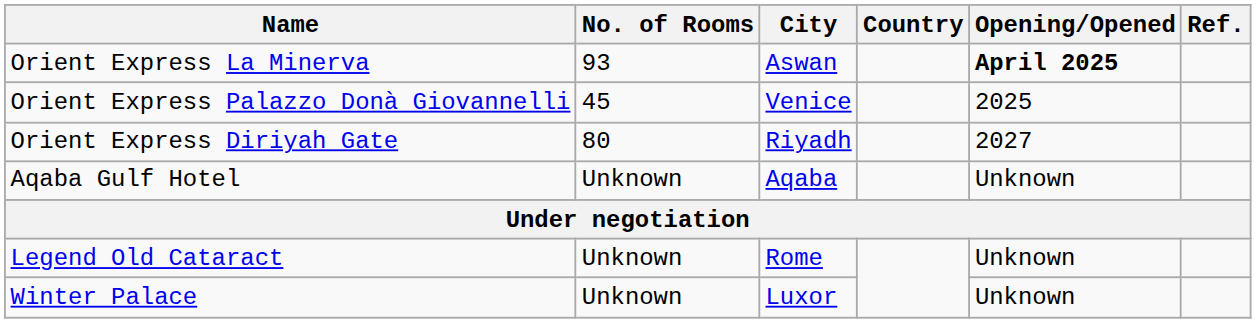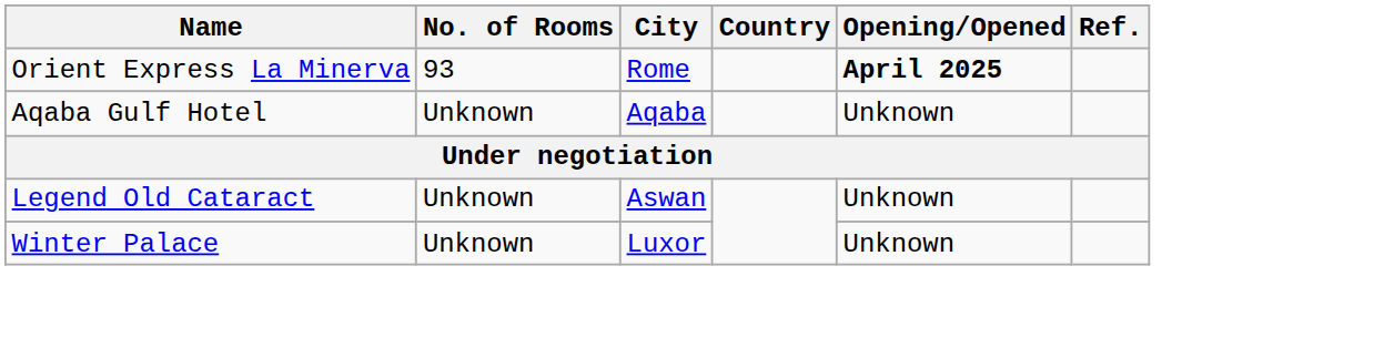Orient Express La Minerva | City: Aswan -> Rome
- row: Orient Express Palazzo Donà Giovannelli | 45 | Venice | 2025
- row: Orient Express Diriyah Gate | 80 | Riyadh | 2027
Legend Old Cataract | City: Rome -> Aswan
